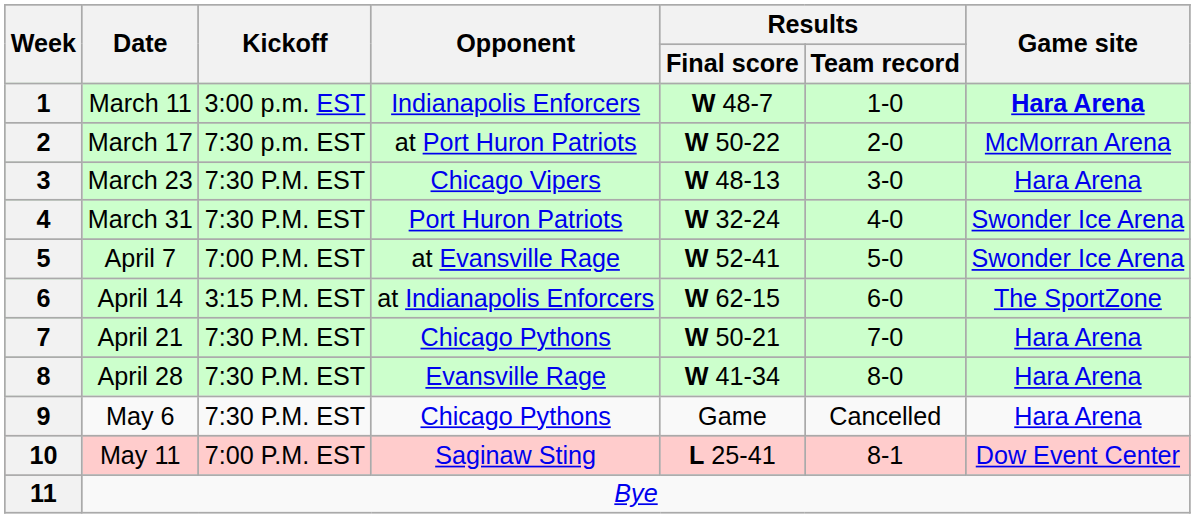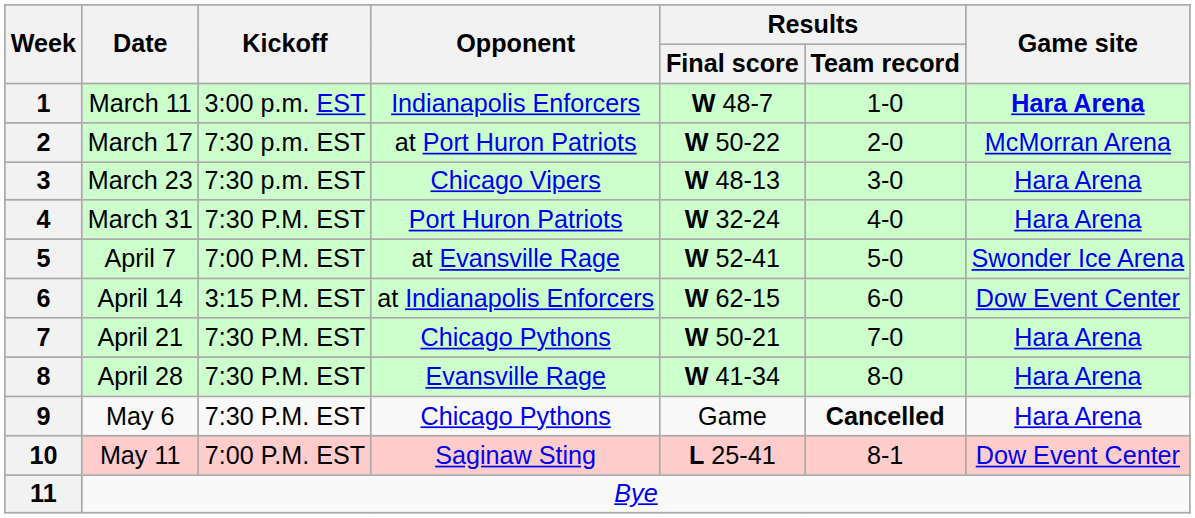3 | Kickoff: 7:30 P.M. EST -> 7:30 p.m. EST
4 | Game site: Swonder Ice Arena -> Hara Arena
6 | Game site: The SportZone -> Dow Event Center
9 | Results / Team record: normal -> bold
